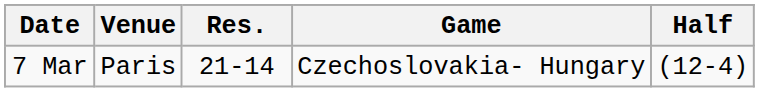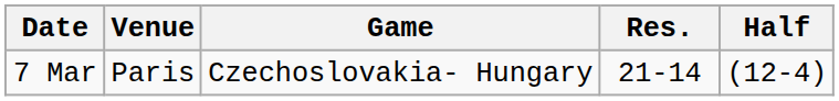columns swapped: Game <-> Res.
